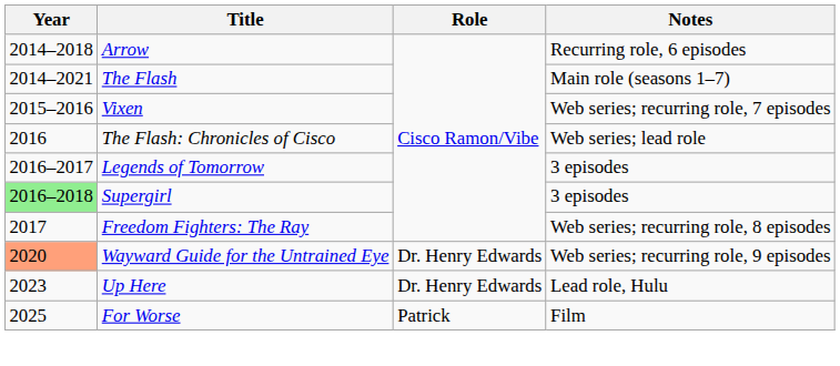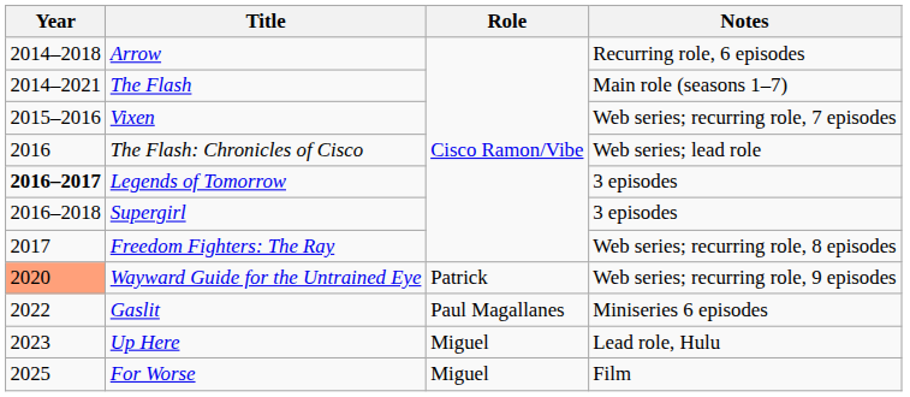Legends of Tomorrow | Year: normal -> bold
Supergirl | Year: lightgreen background -> no background
Wayward Guide for the Untrained Eye | Role: Dr. Henry Edwards -> Patrick
+ row: 2022 | Gaslit | Paul Magallanes | Miniseries 6 episodes
Up Here | Role: Dr. Henry Edwards -> Miguel
For Worse | Role: Patrick -> Miguel
